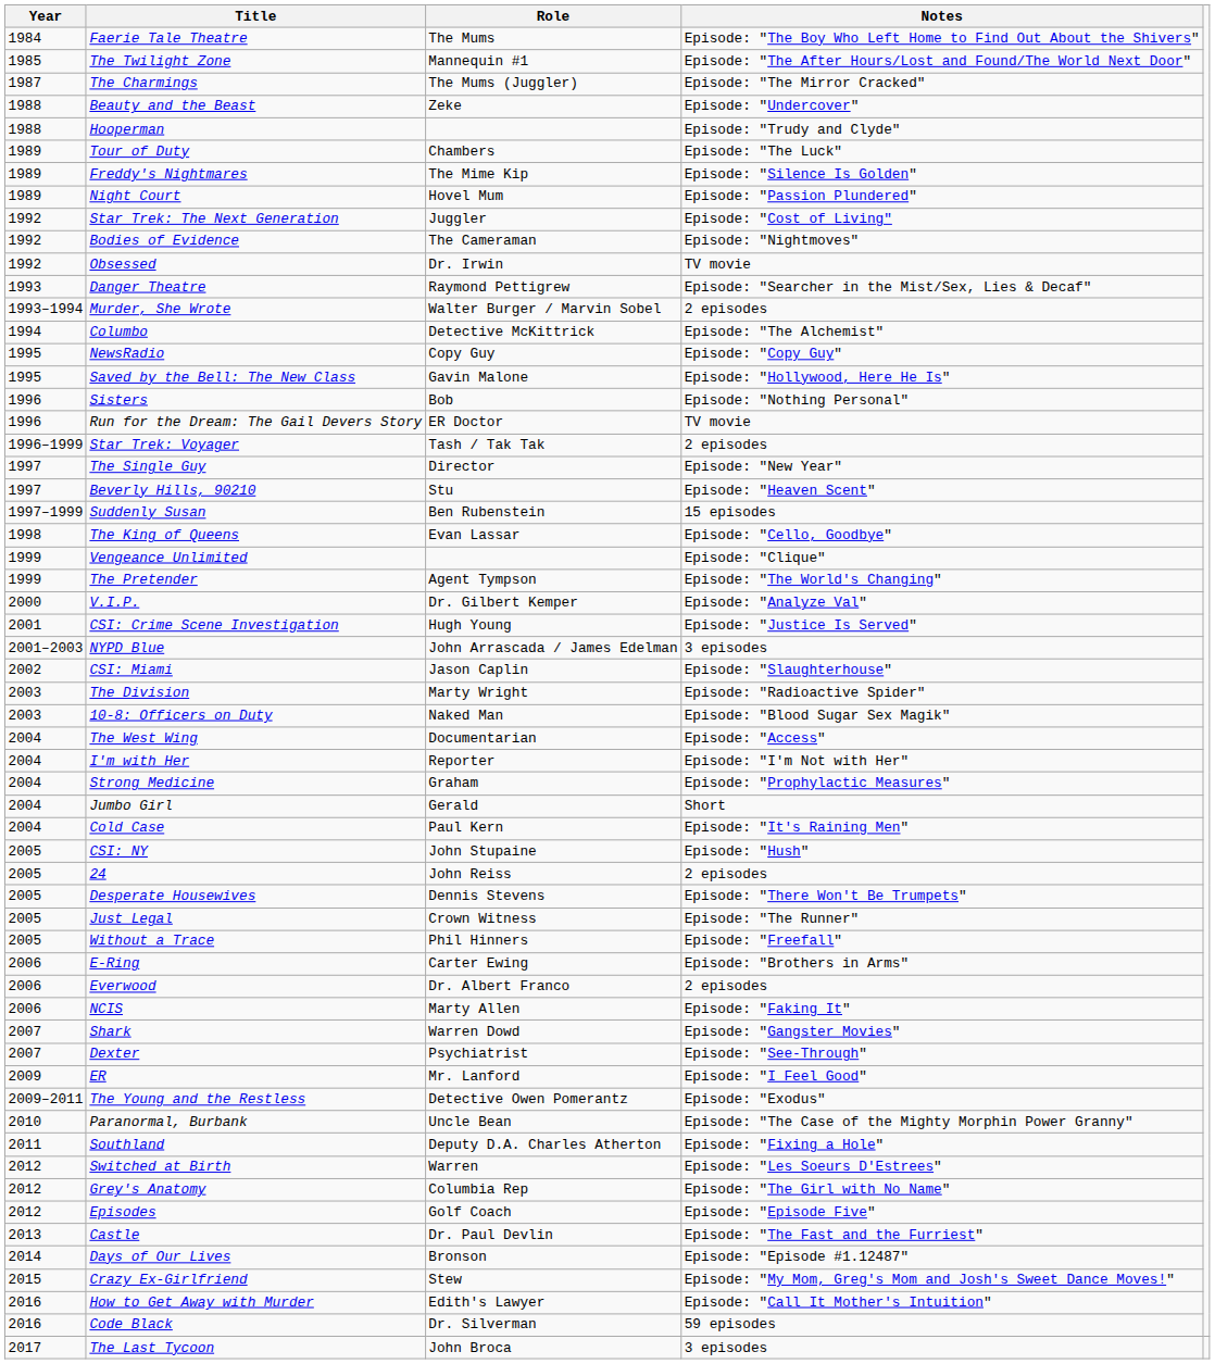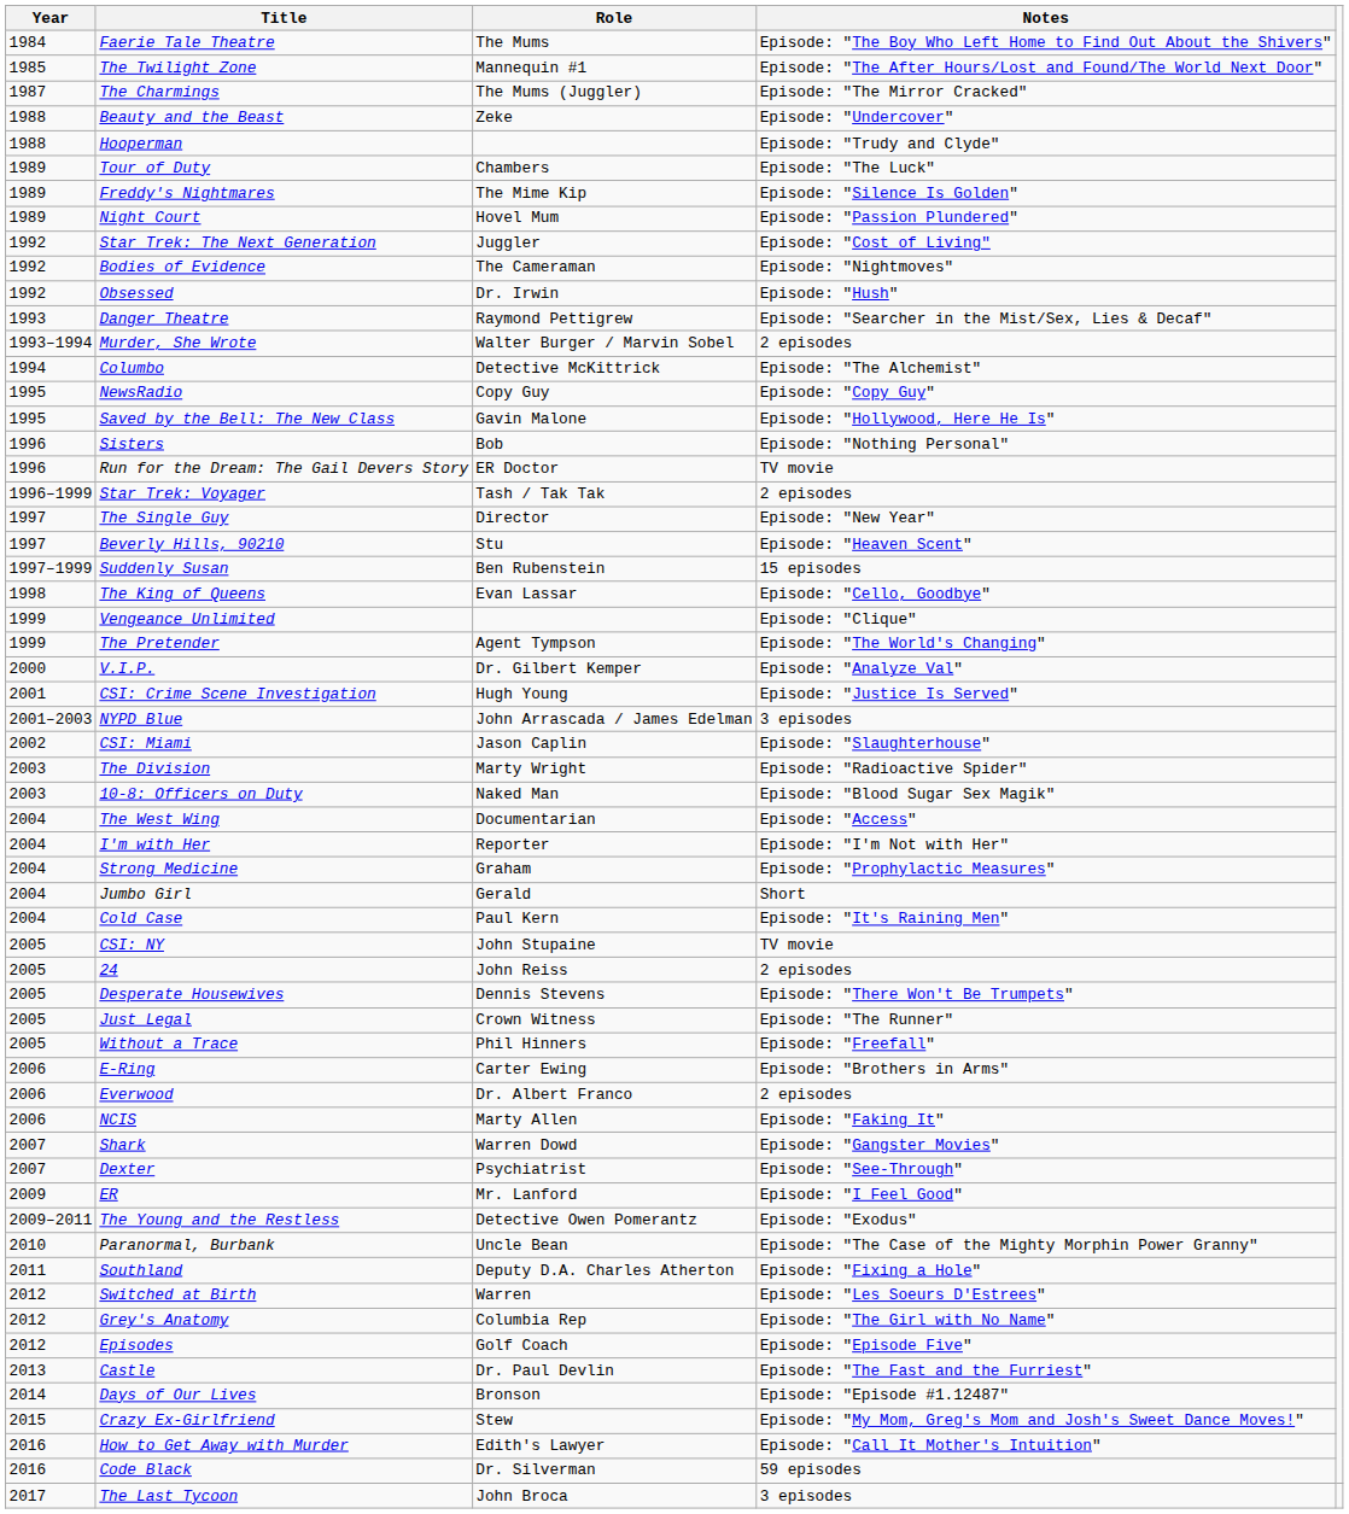Obsessed | Notes: TV movie -> Episode: "Hush"
CSI: NY | Notes: Episode: "Hush" -> TV movie
